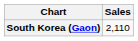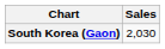South Korea (Gaon) | Sales: 2,110 -> 2,030
